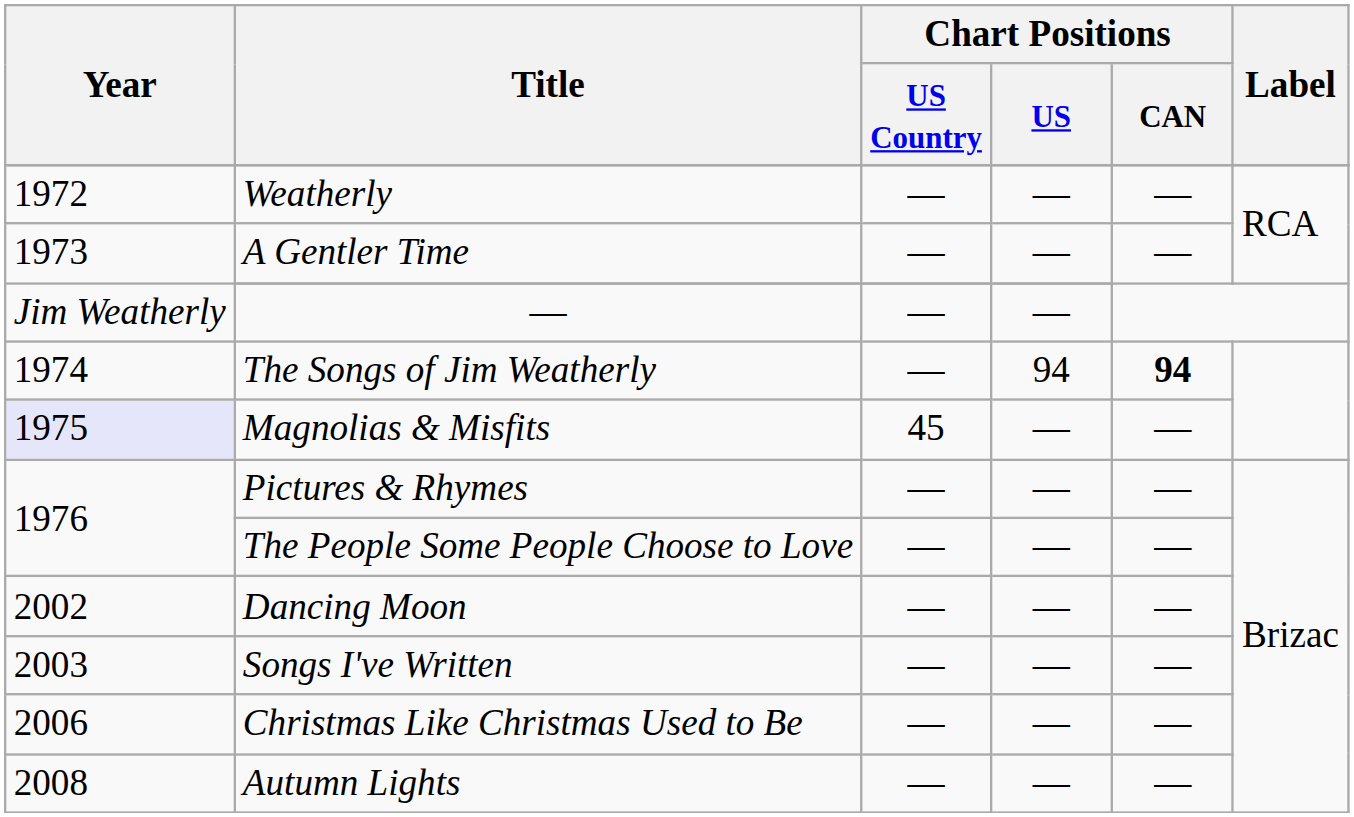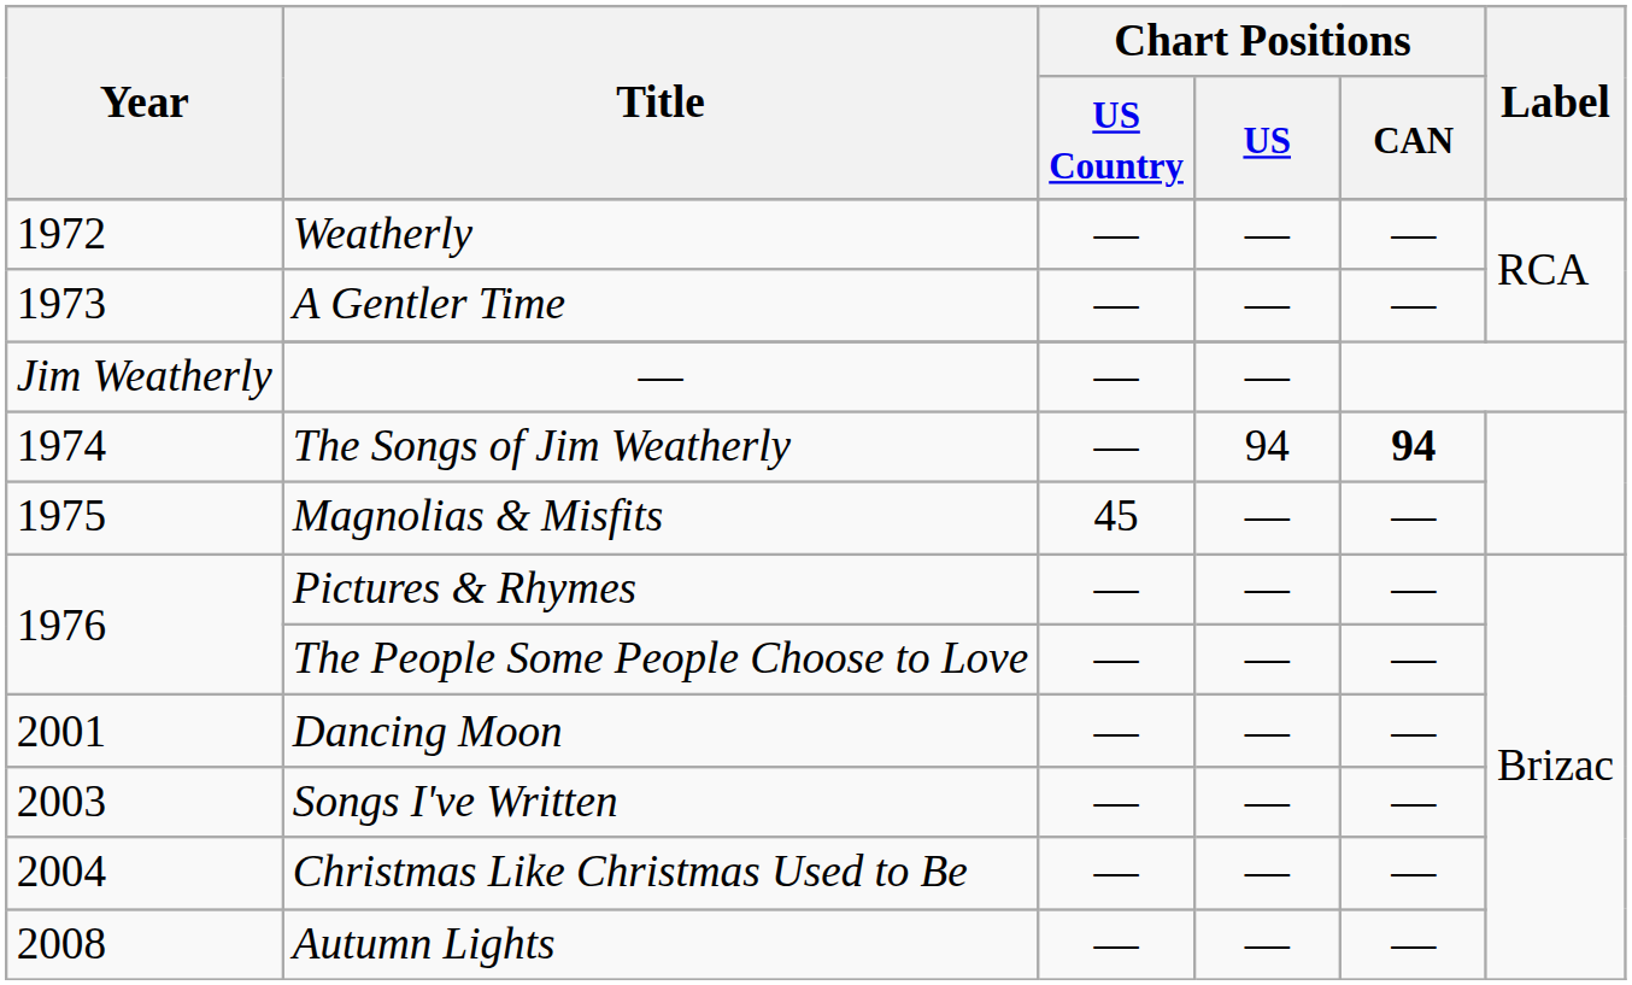Magnolias & Misfits | Year: lavender background -> no background
Dancing Moon | Year: 2002 -> 2001
Christmas Like Christmas Used to Be | Year: 2006 -> 2004
